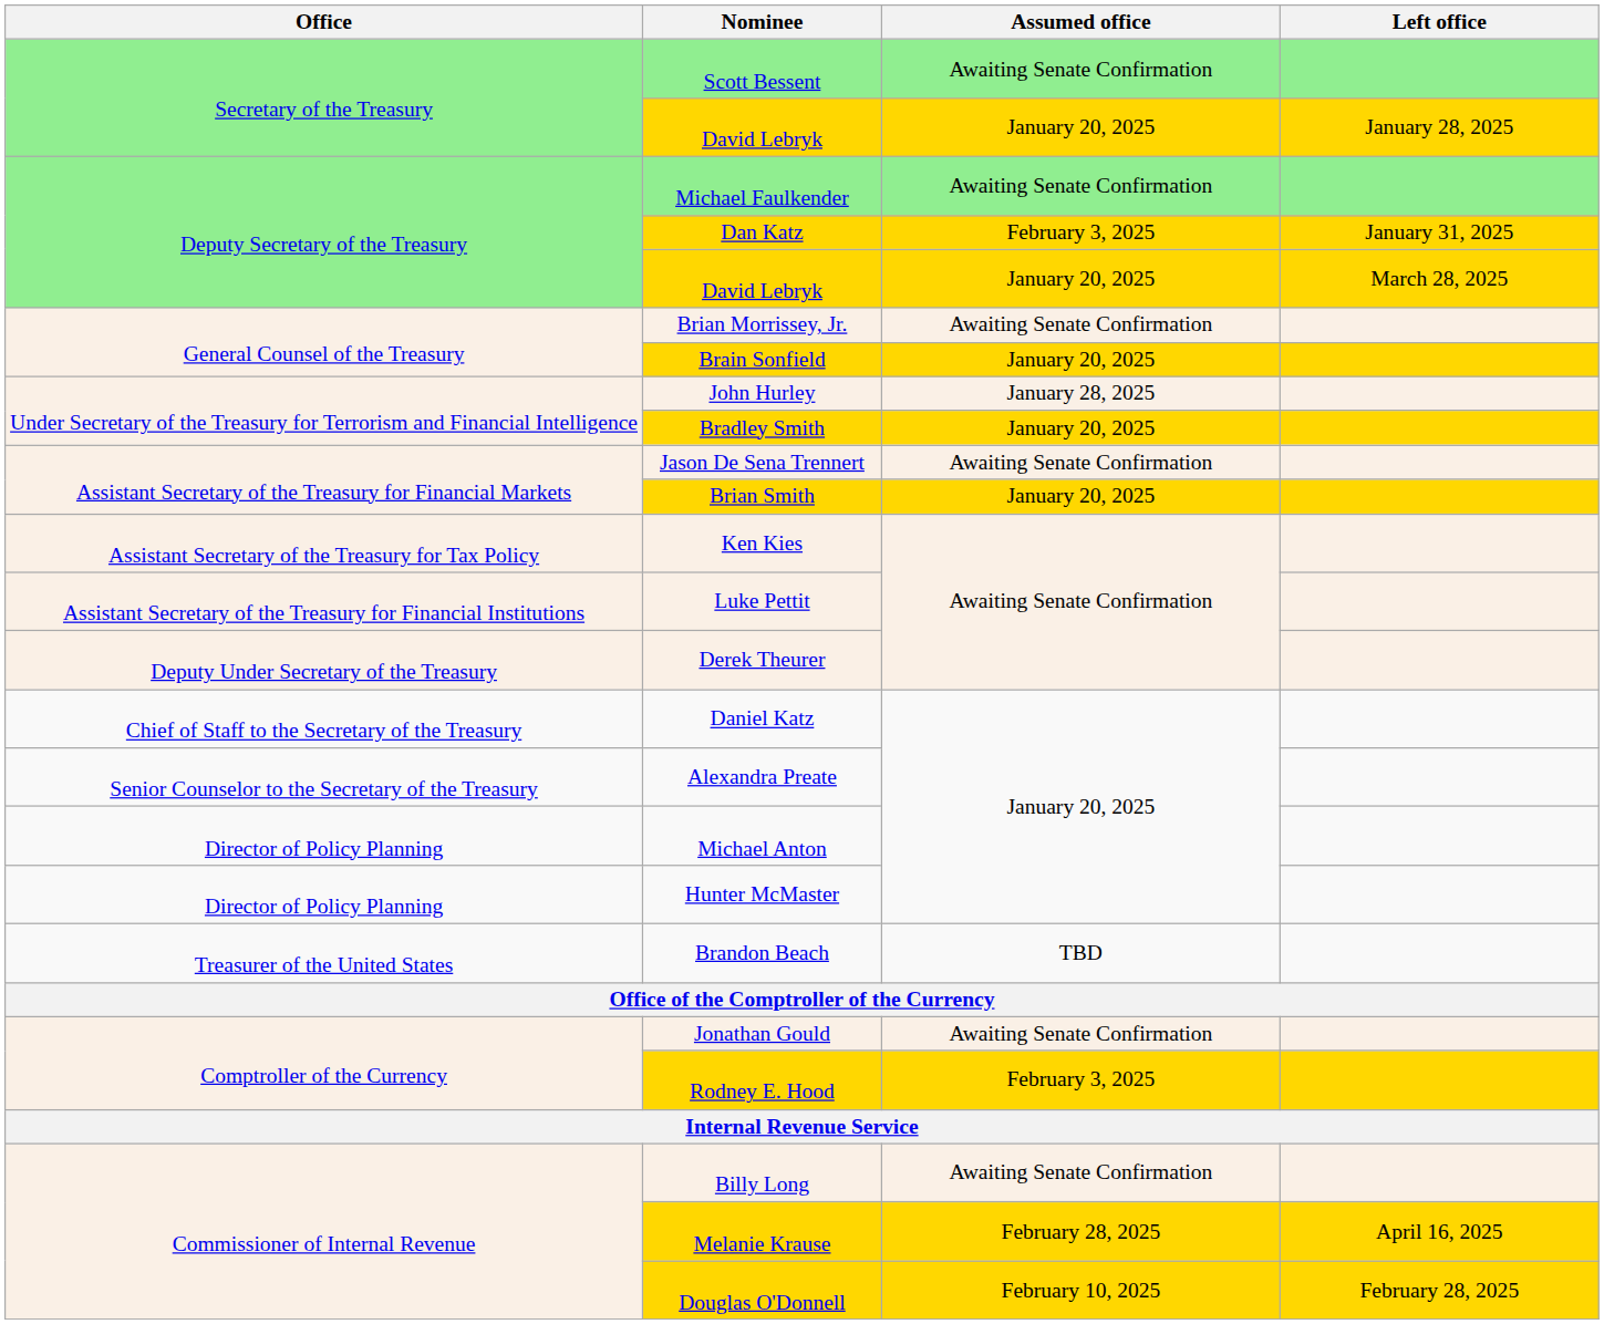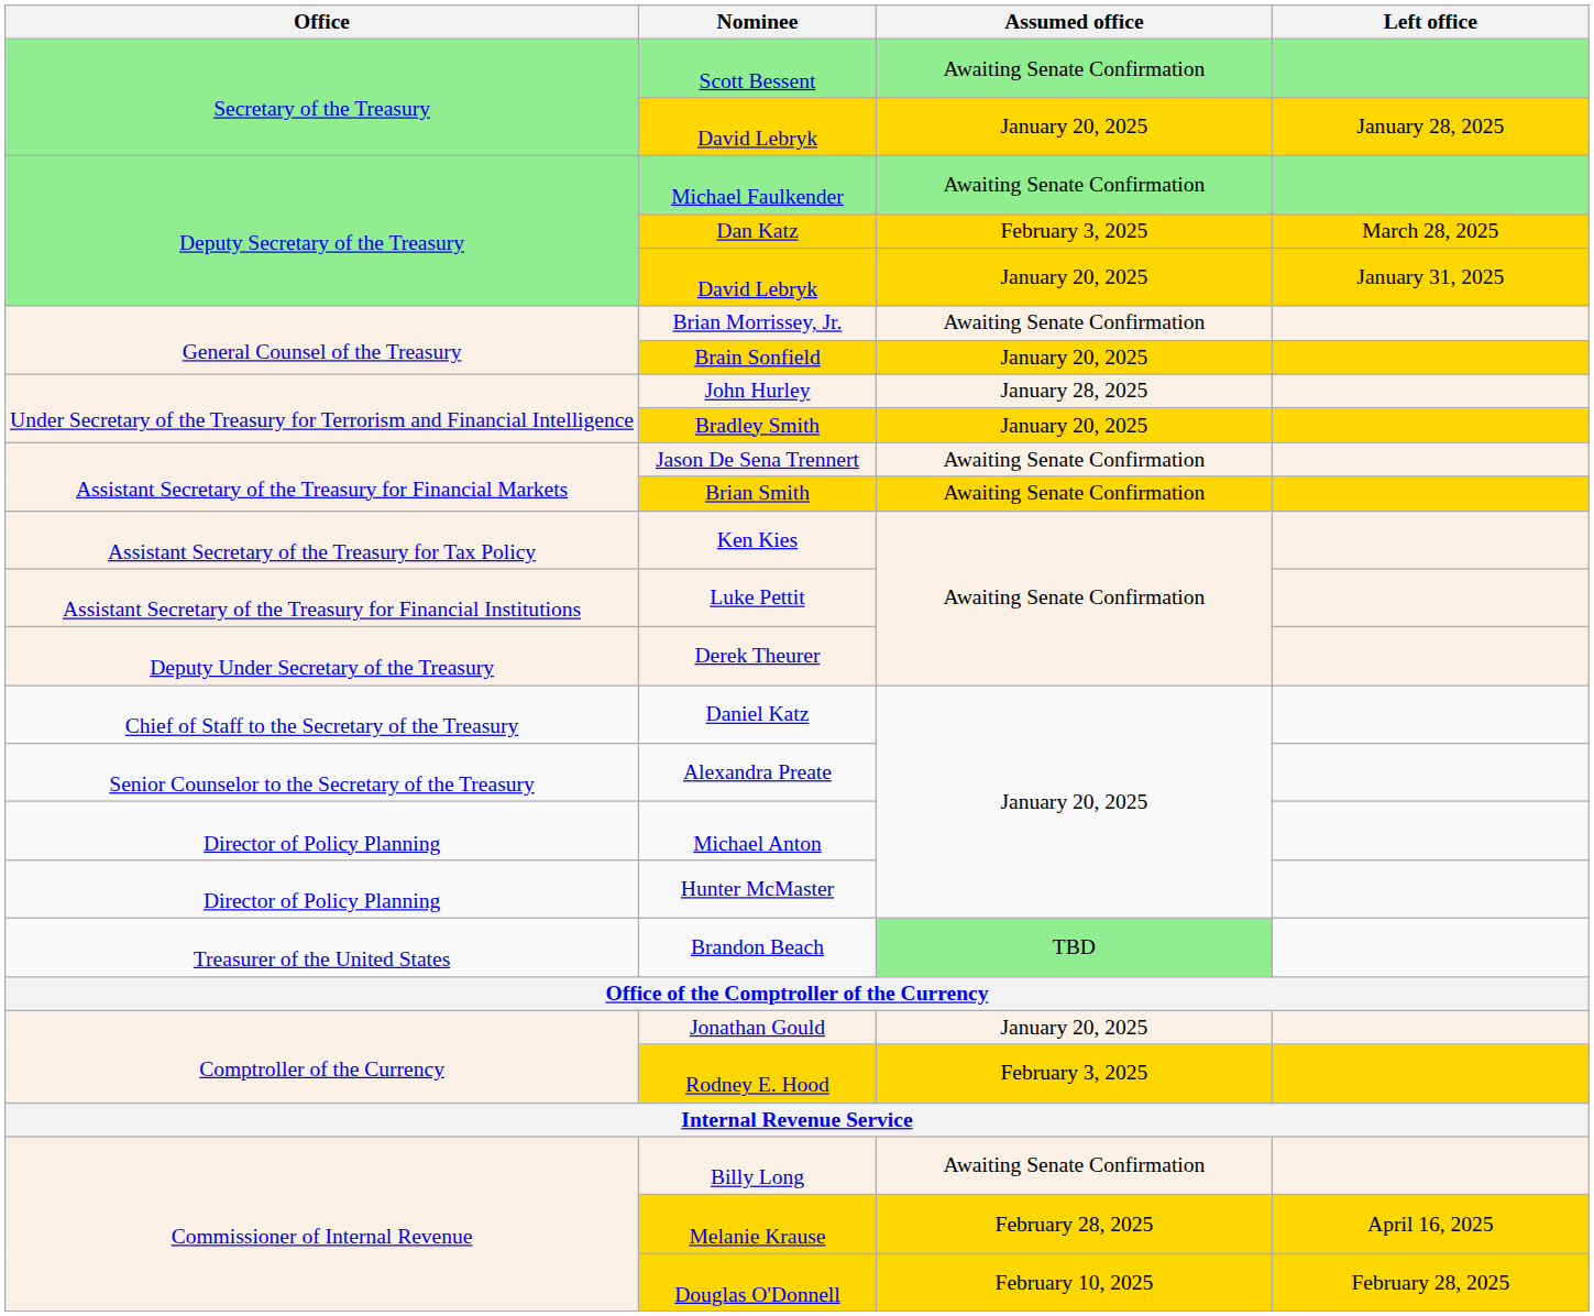Dan Katz | Left office: January 31, 2025 -> March 28, 2025
Deputy Secretary of the Treasury / David Lebryk | Left office: March 28, 2025 -> January 31, 2025
Brian Smith | Assumed office: January 20, 2025 -> Awaiting Senate Confirmation
Brandon Beach | Assumed office: no background -> lightgreen background
Jonathan Gould | Assumed office: Awaiting Senate Confirmation -> January 20, 2025
